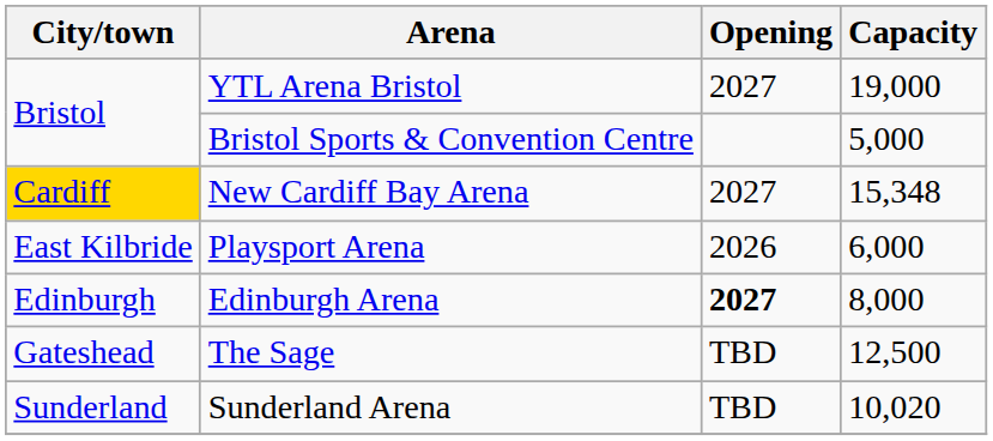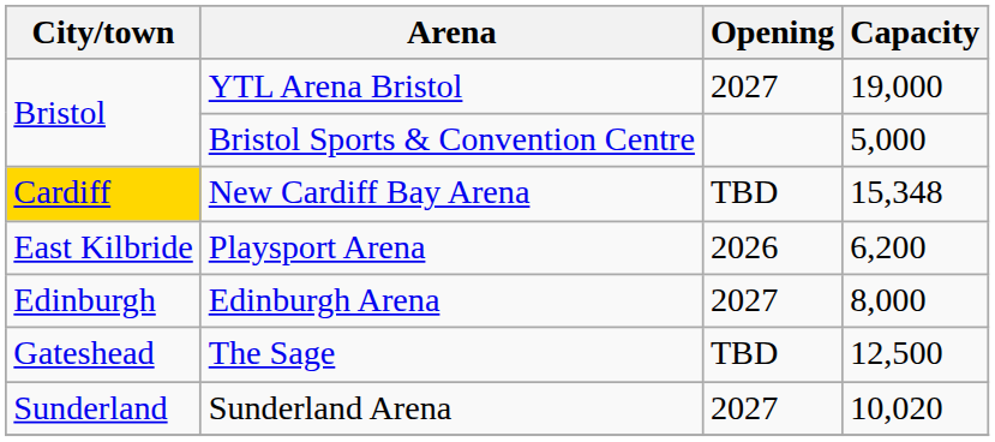New Cardiff Bay Arena | Opening: 2027 -> TBD
Playsport Arena | Capacity: 6,000 -> 6,200
Edinburgh Arena | Opening: bold -> normal
Sunderland Arena | Opening: TBD -> 2027
